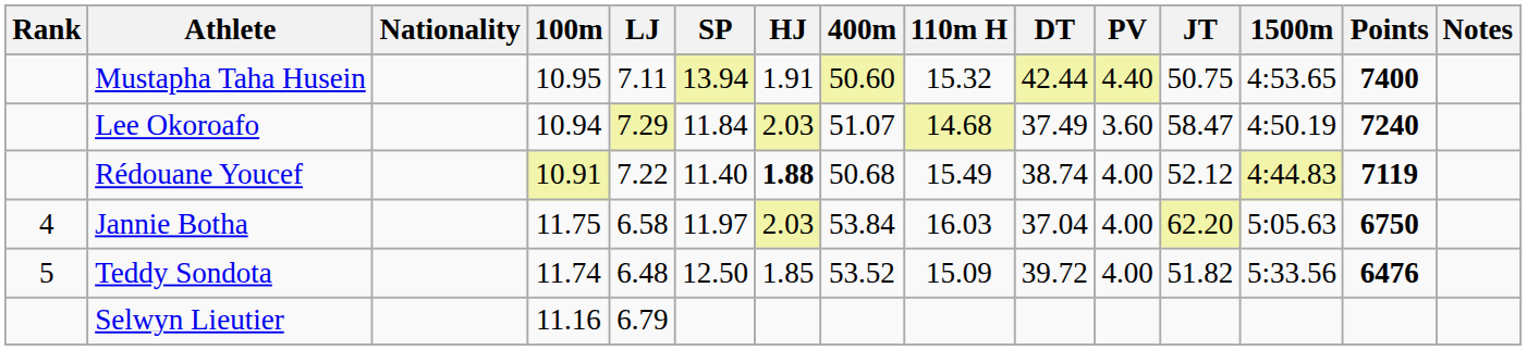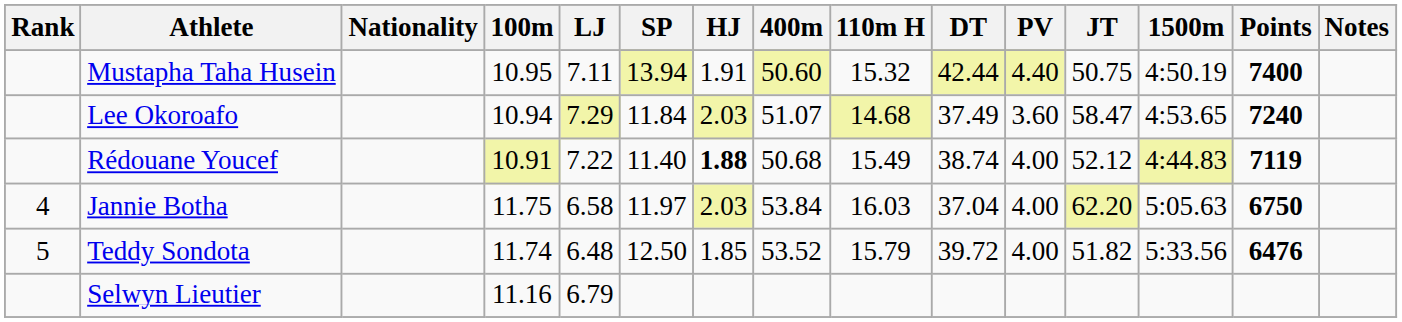Mustapha Taha Husein | 1500m: 4:53.65 -> 4:50.19
Lee Okoroafo | 1500m: 4:50.19 -> 4:53.65
Teddy Sondota | 110m H: 15.09 -> 15.79
